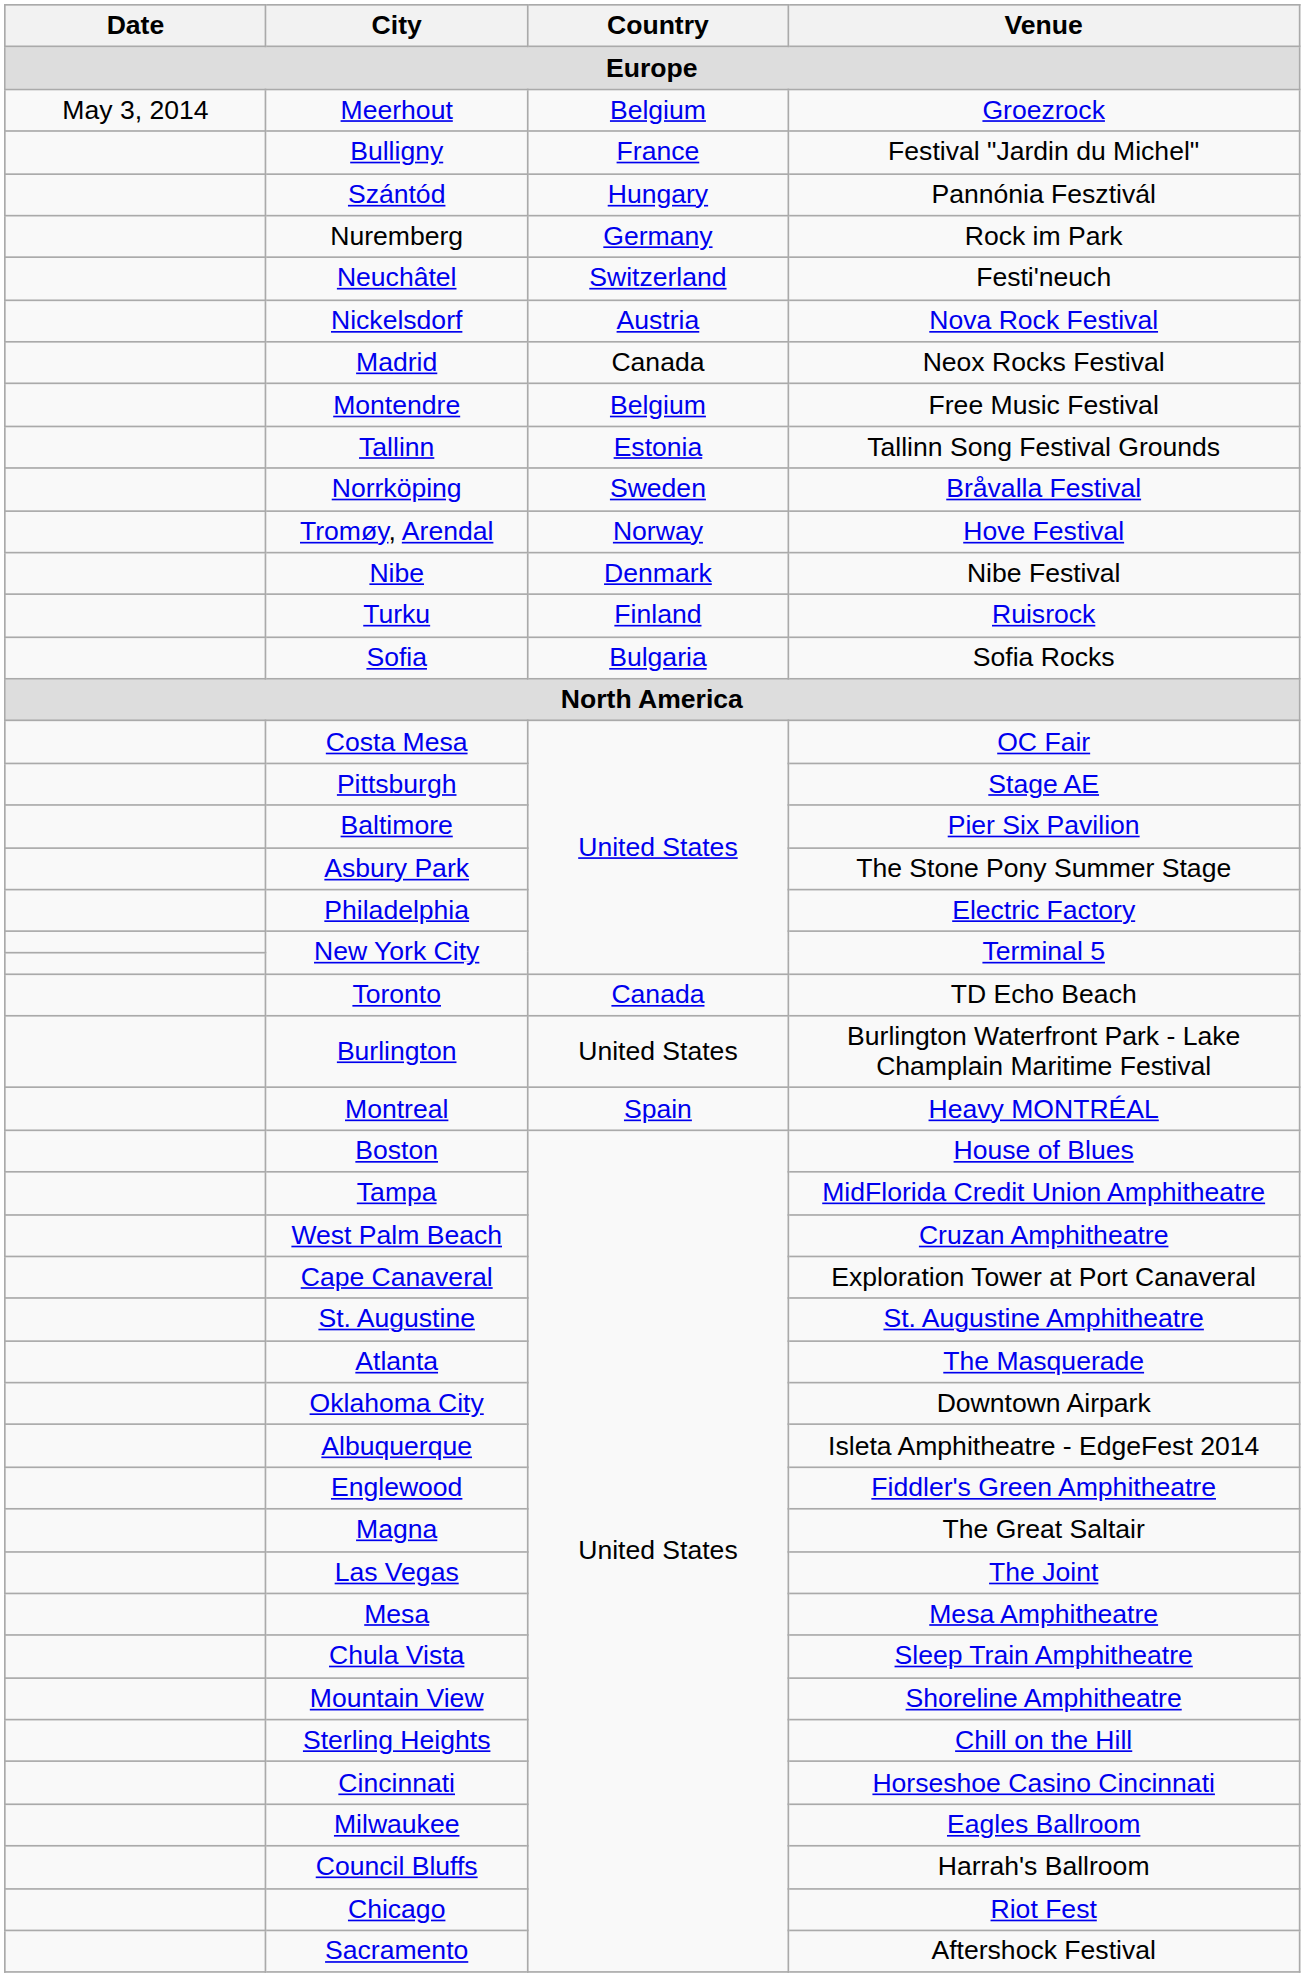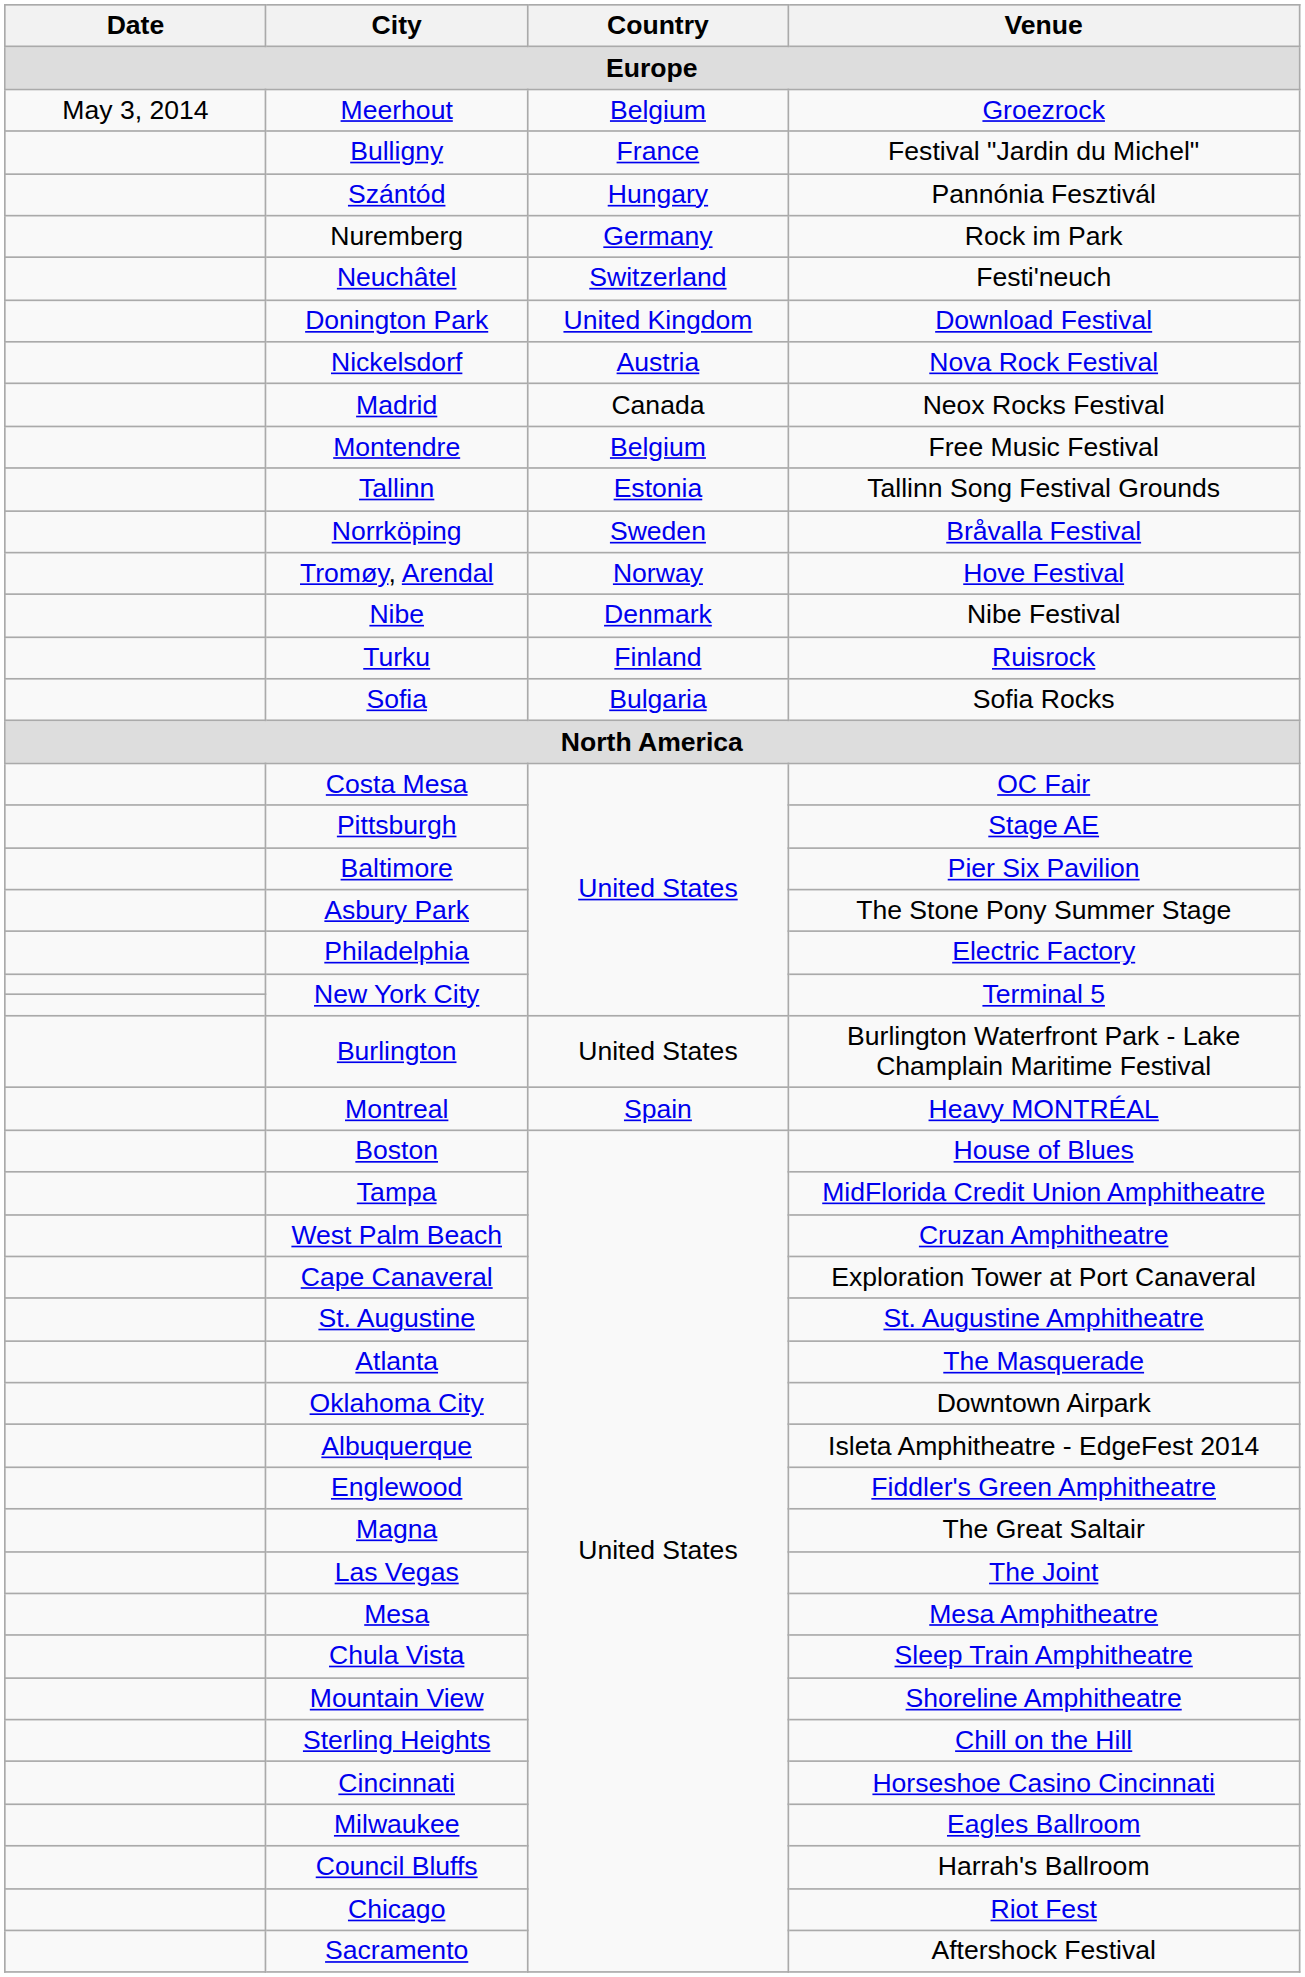+ row: Donington Park | United Kingdom | Download Festival
- row: Toronto | Canada | TD Echo Beach
